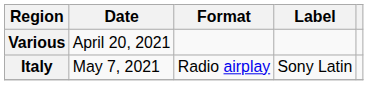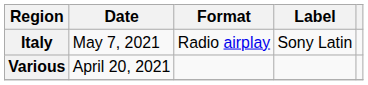rows swapped: Various <-> Italy
